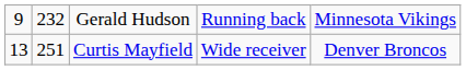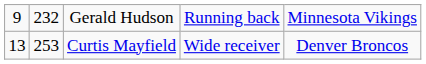Curtis Mayfield | column 2: 251 -> 253
